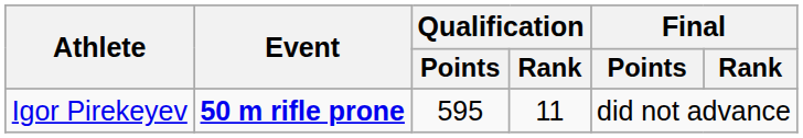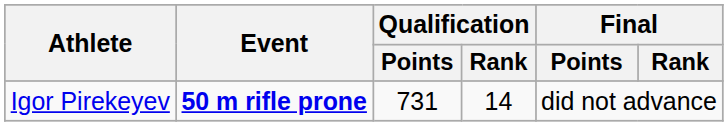Igor Pirekeyev | Qualification / Points: 595 -> 731
Igor Pirekeyev | Qualification / Rank: 11 -> 14
